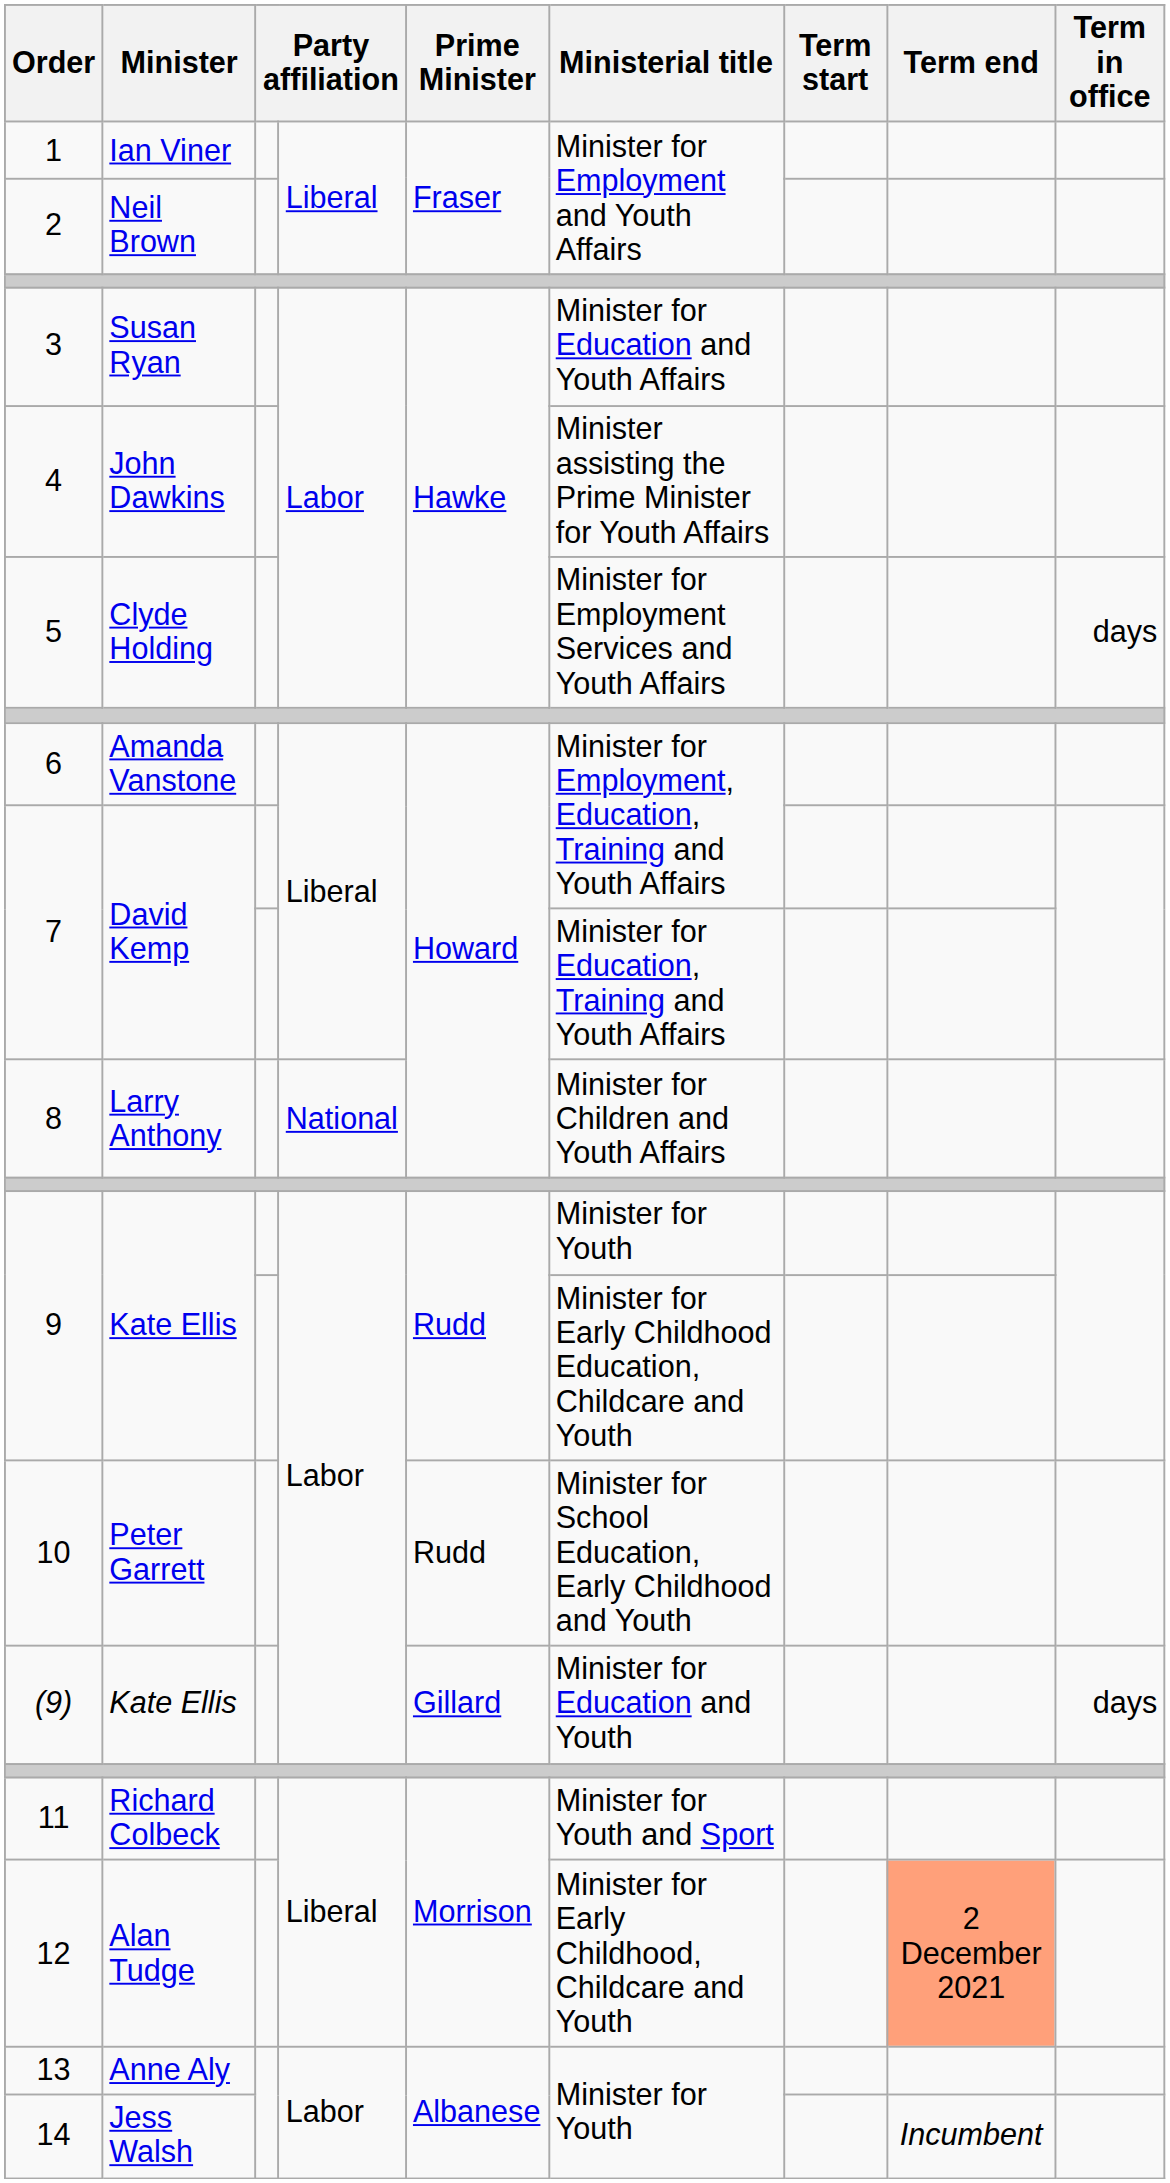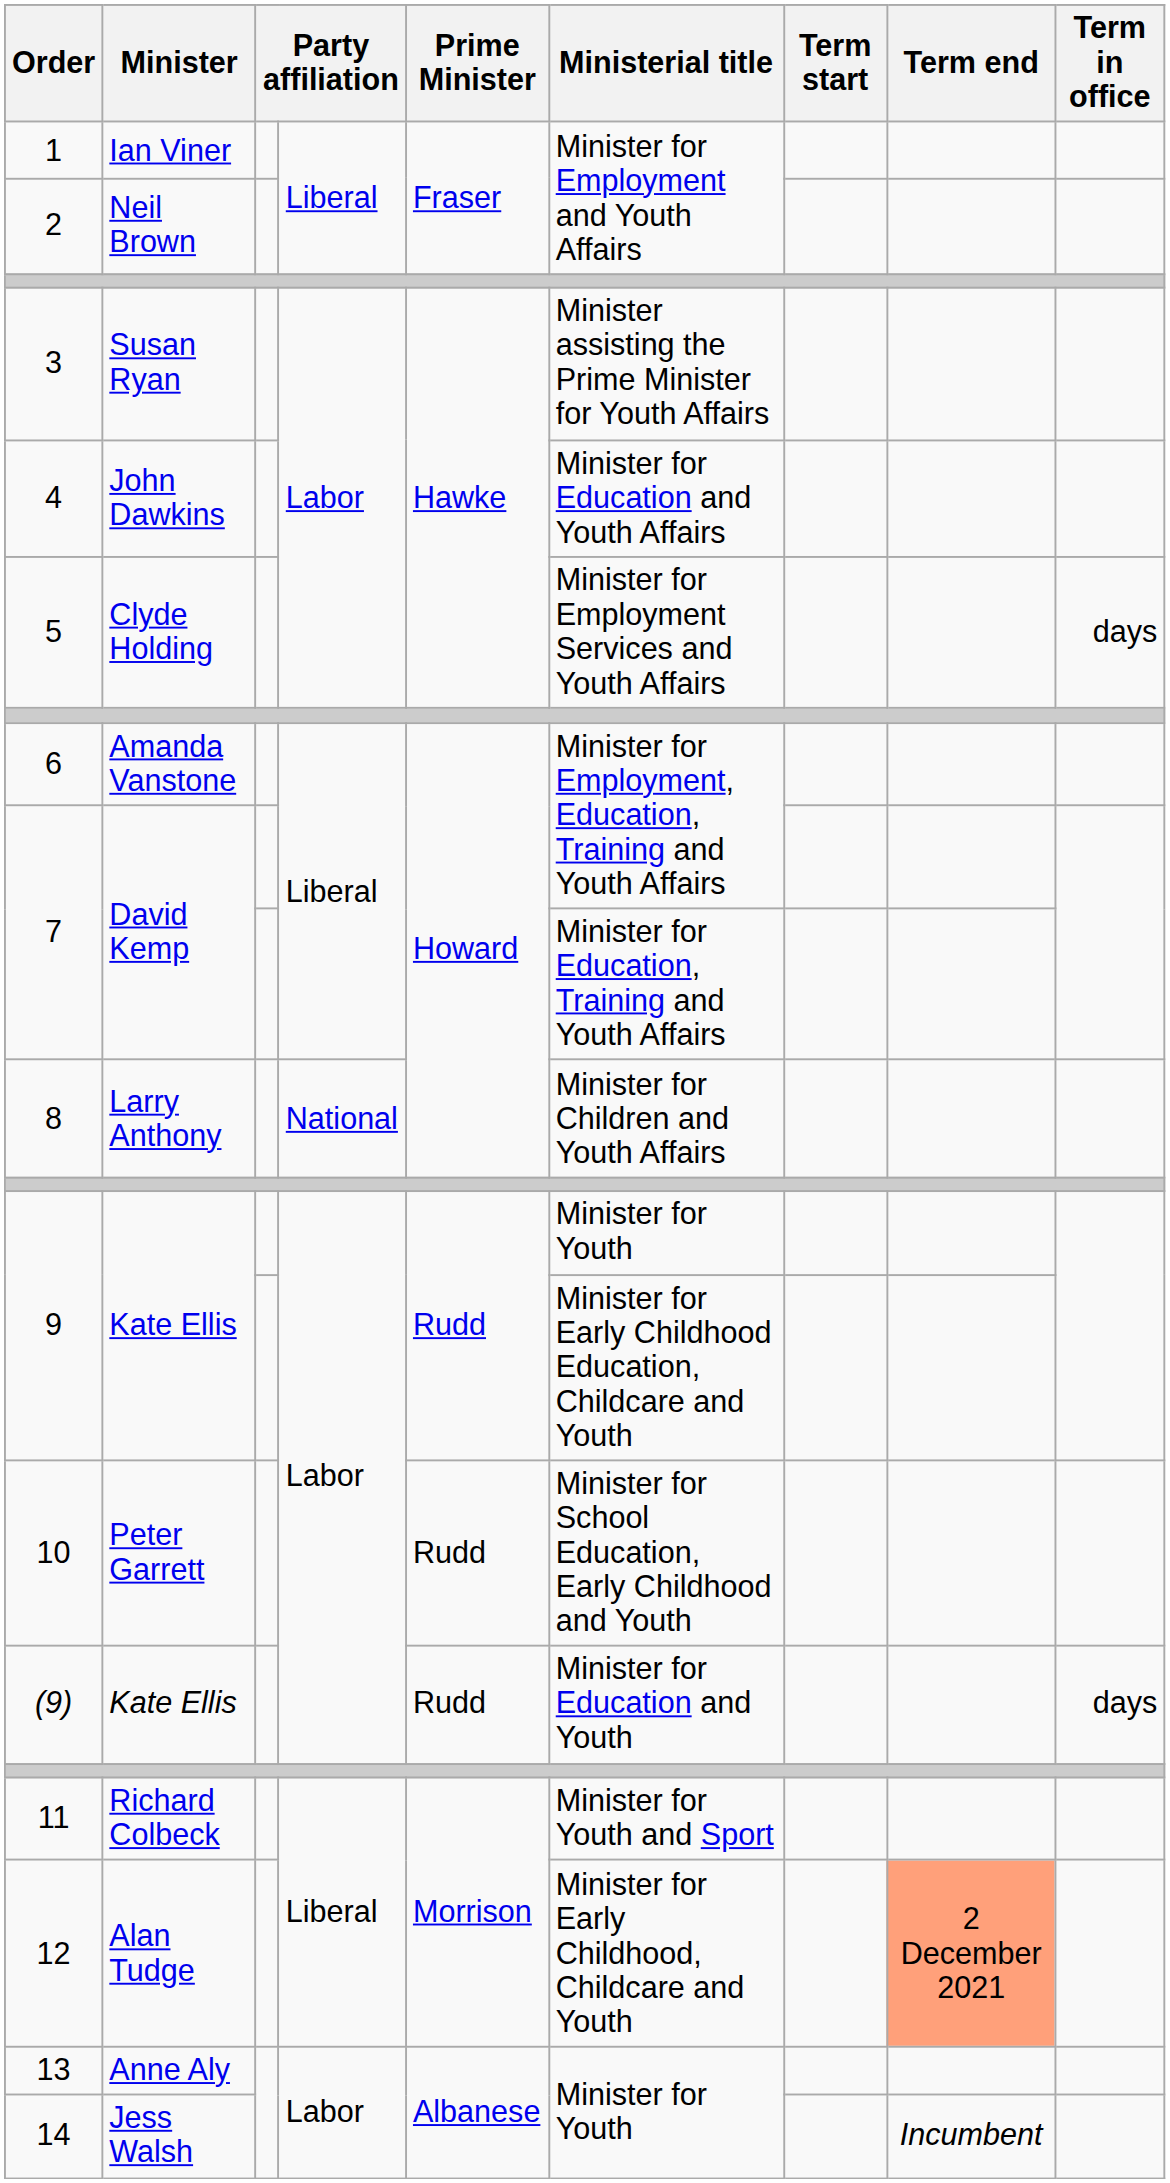3 | Ministerial title: Minister for Education and Youth Affairs -> Minister assisting the Prime Minister for Youth Affairs
4 | Ministerial title: Minister assisting the Prime Minister for Youth Affairs -> Minister for Education and Youth Affairs
(9) | Prime Minister: Gillard -> Rudd
